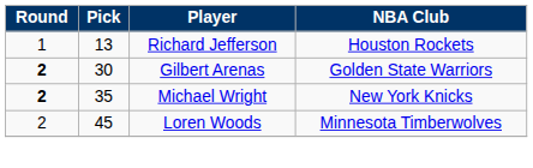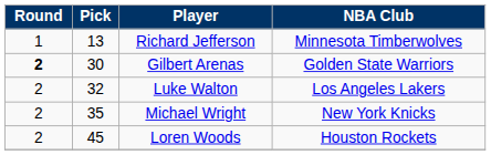Richard Jefferson | NBA Club: Houston Rockets -> Minnesota Timberwolves
+ row: 2 | 32 | Luke Walton | Los Angeles Lakers
Michael Wright | Round: bold -> normal
Loren Woods | NBA Club: Minnesota Timberwolves -> Houston Rockets
